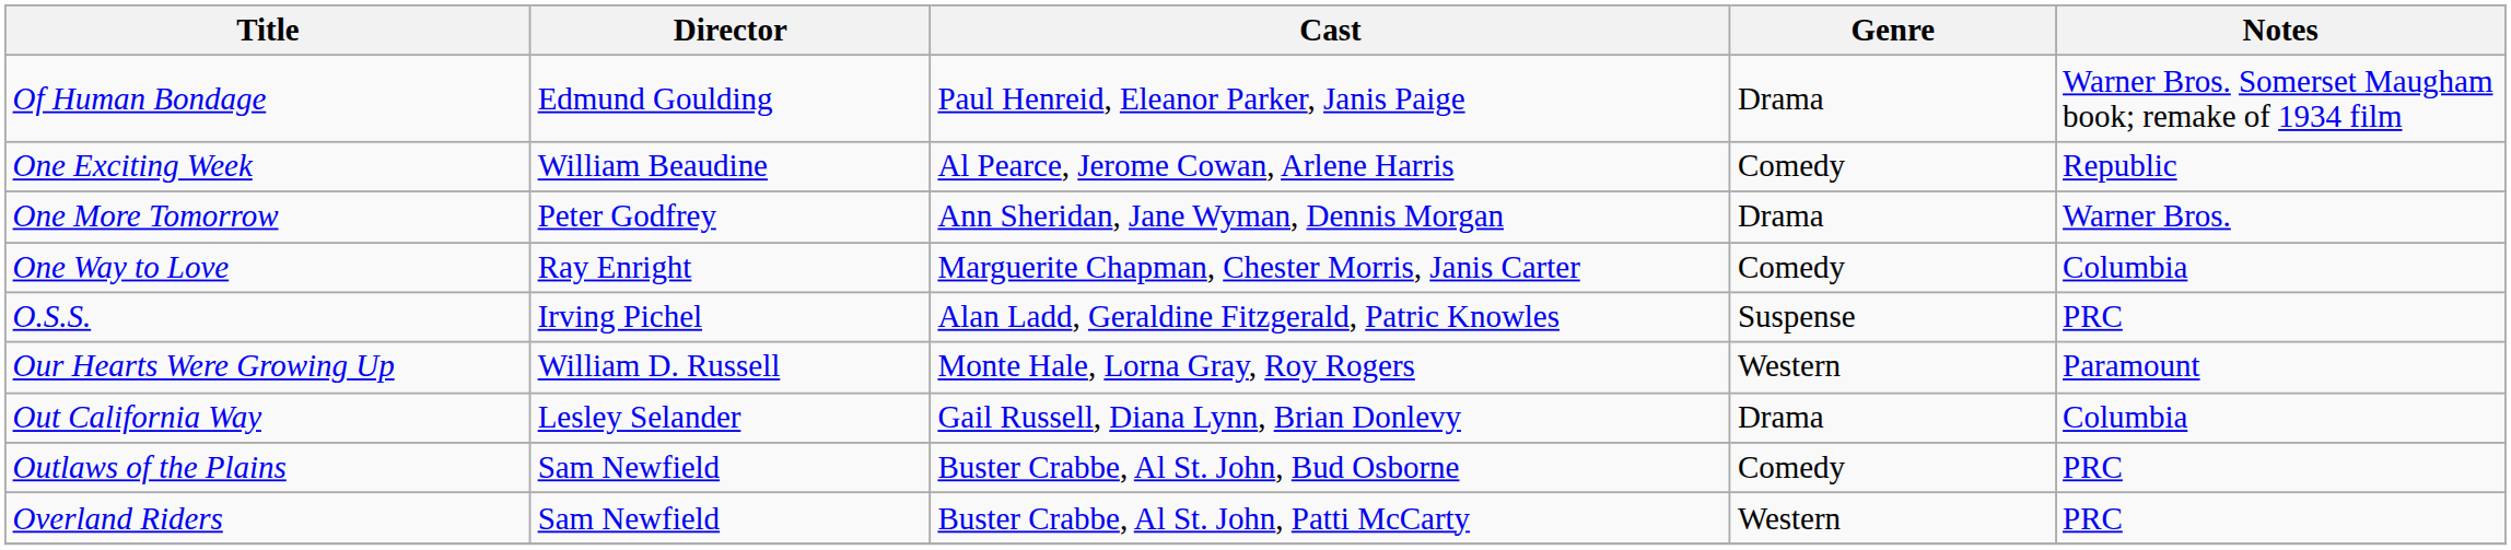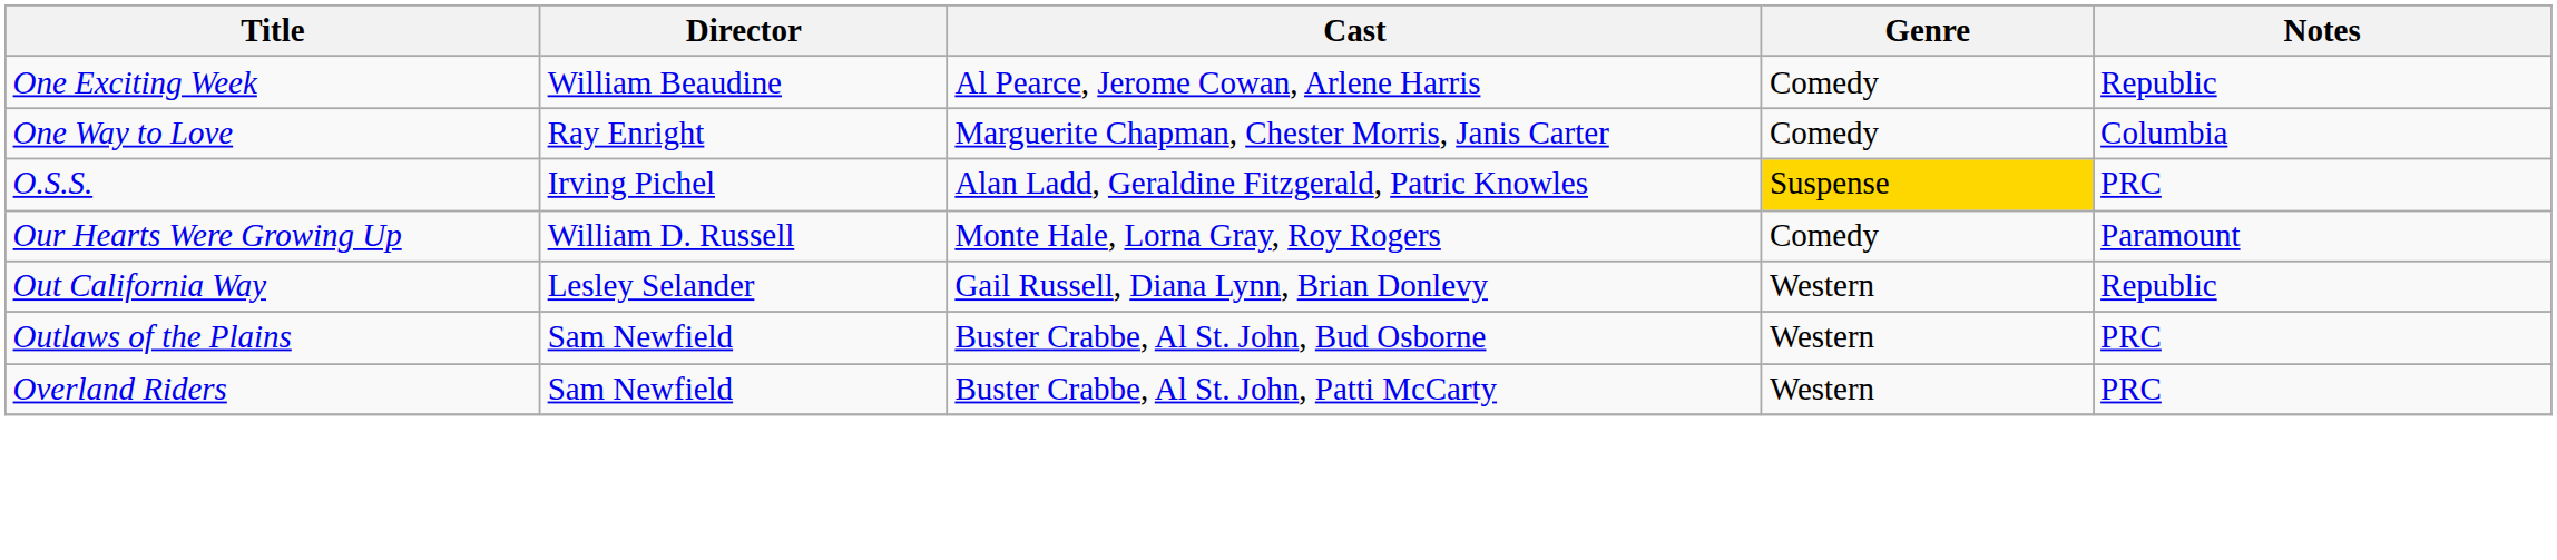- row: Of Human Bondage | Edmund Goulding | Paul Henreid, Eleanor Parker, Janis Paige | Drama | Warner Bros. Somerset Maugham book; remake of 1934 film
- row: One More Tomorrow | Peter Godfrey | Ann Sheridan, Jane Wyman, Dennis Morgan | Drama | Warner Bros.
O.S.S. | Genre: no background -> gold background
Our Hearts Were Growing Up | Genre: Western -> Comedy
Out California Way | Genre: Drama -> Western
Out California Way | Notes: Columbia -> Republic
Outlaws of the Plains | Genre: Comedy -> Western
